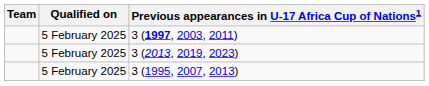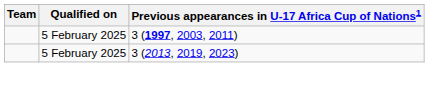- row: 5 February 2025 | 3 (1995, 2007, 2013)
